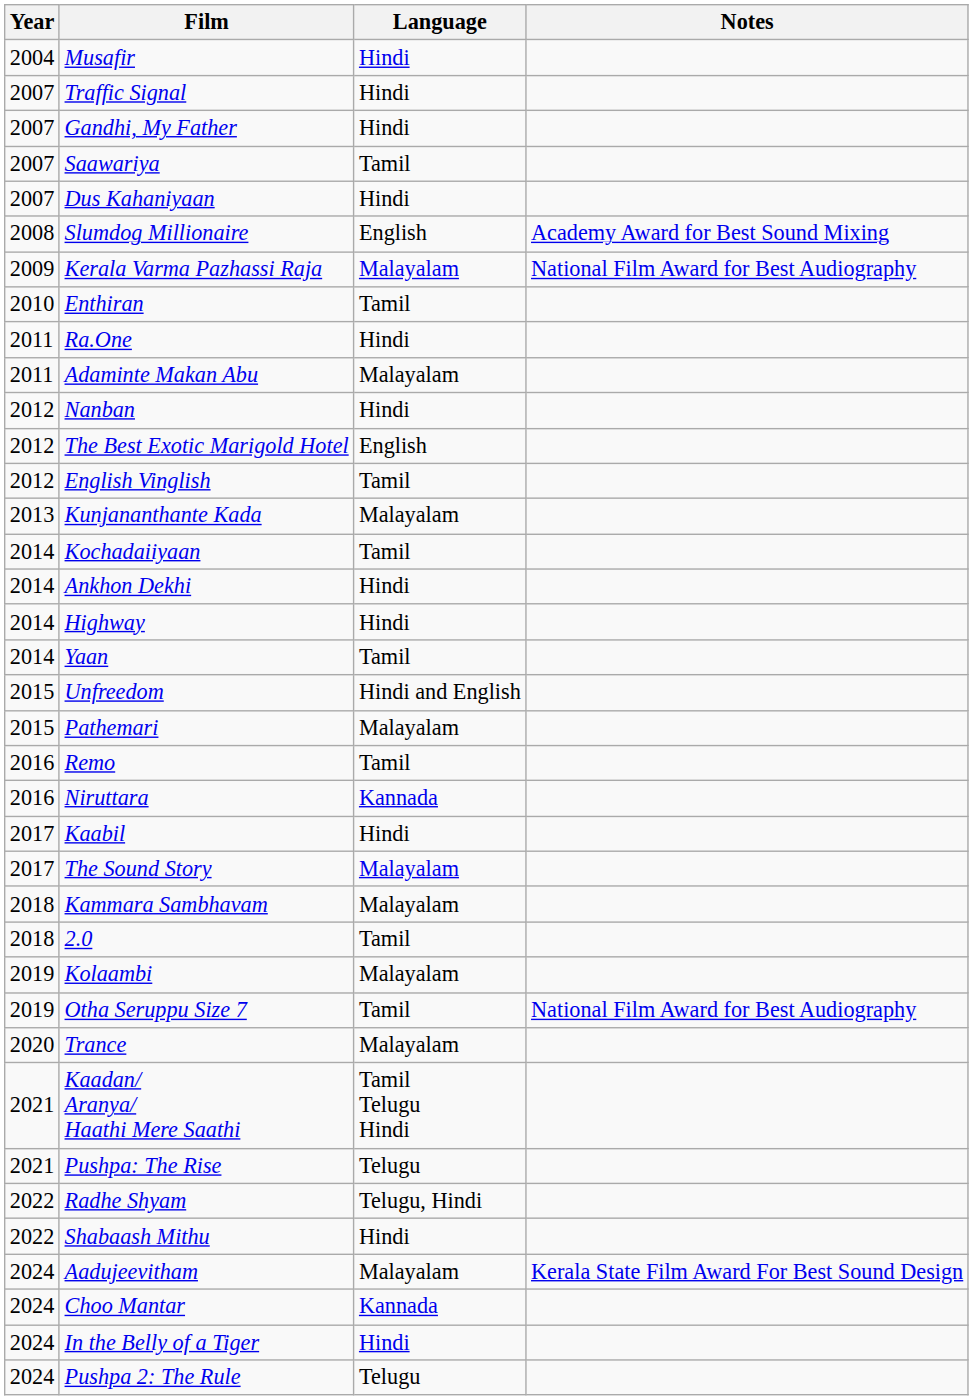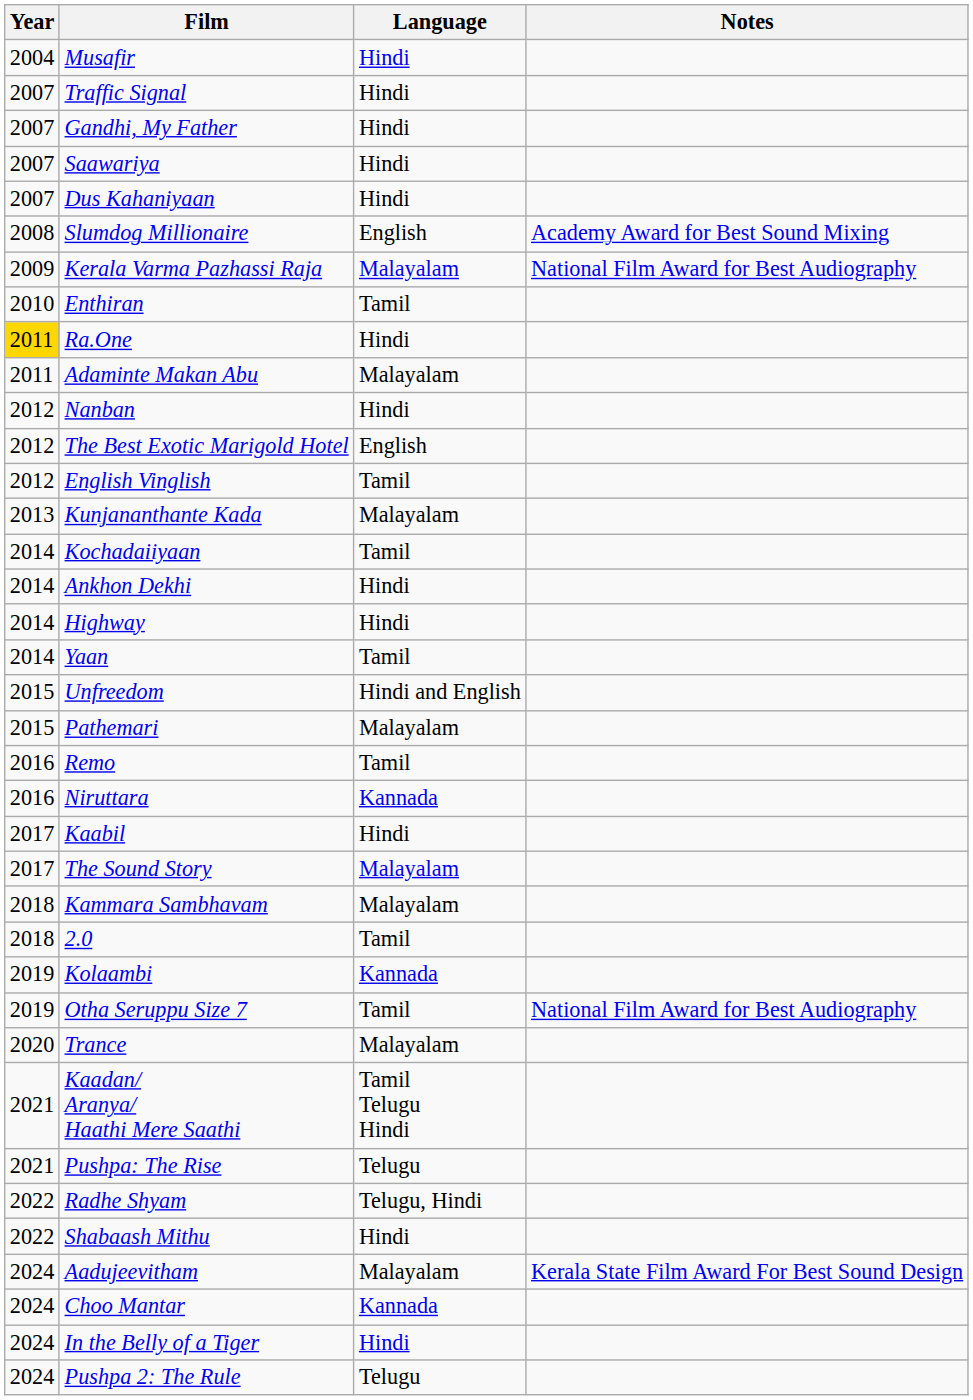Saawariya | Language: Tamil -> Hindi
Ra.One | Year: no background -> gold background
Kolaambi | Language: Malayalam -> Kannada
